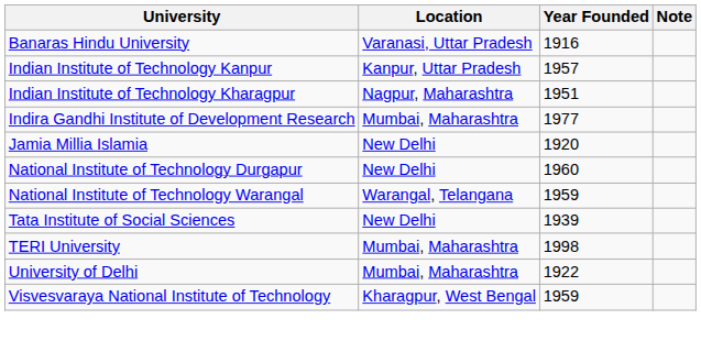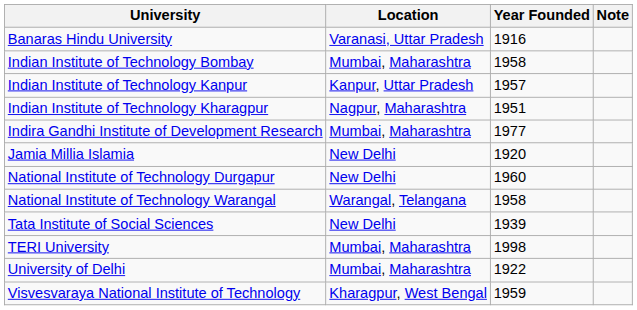+ row: Indian Institute of Technology Bombay | Mumbai, Maharashtra | 1958
National Institute of Technology Warangal | Year Founded: 1959 -> 1958
